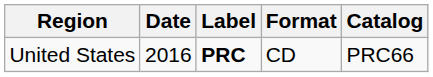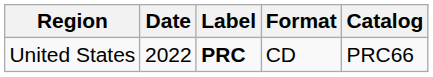United States | Date: 2016 -> 2022
